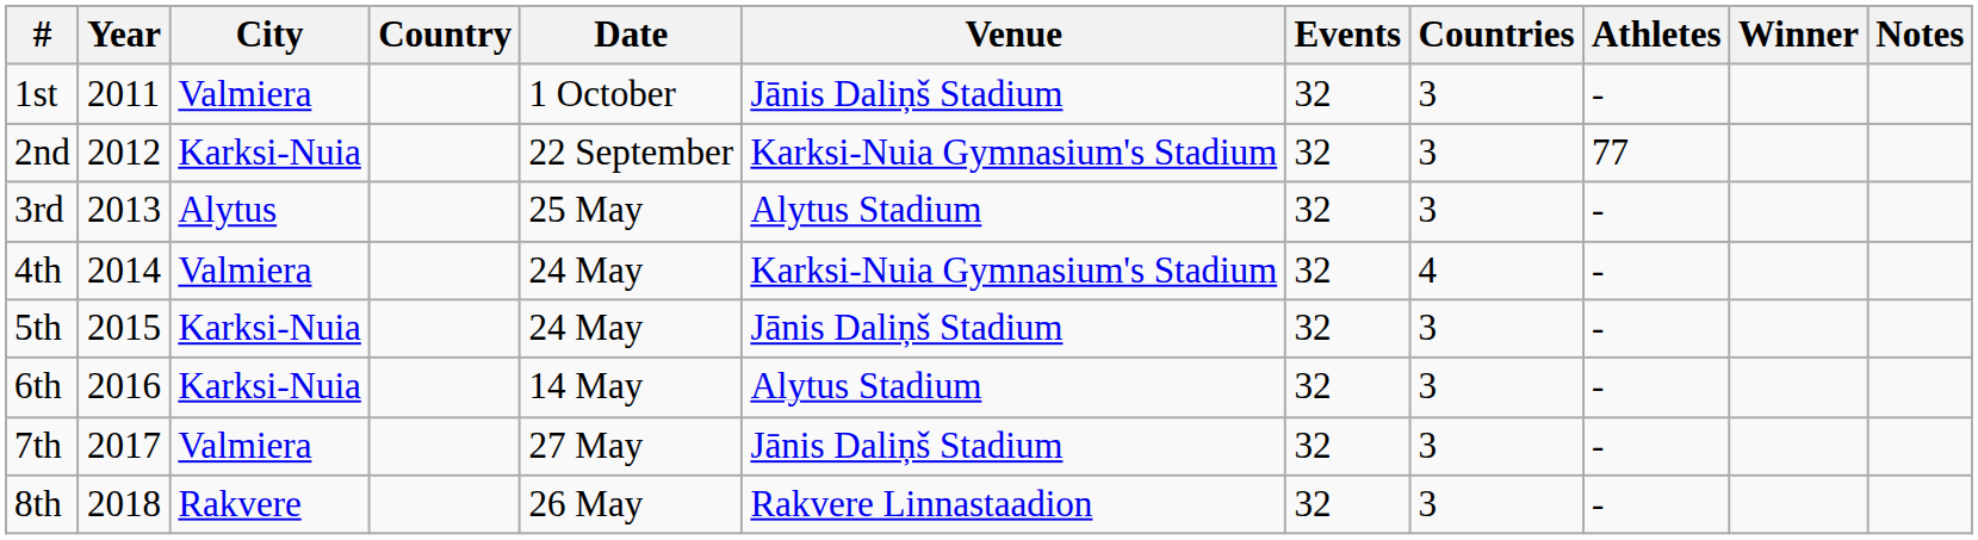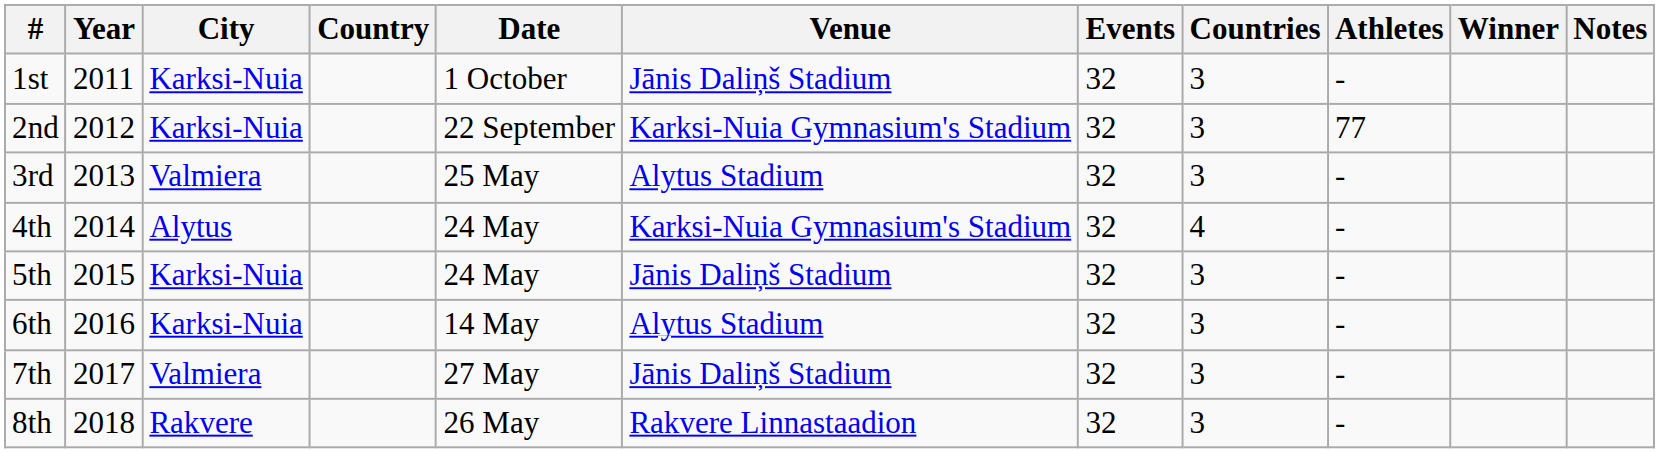1st | City: Valmiera -> Karksi-Nuia
3rd | City: Alytus -> Valmiera
4th | City: Valmiera -> Alytus
